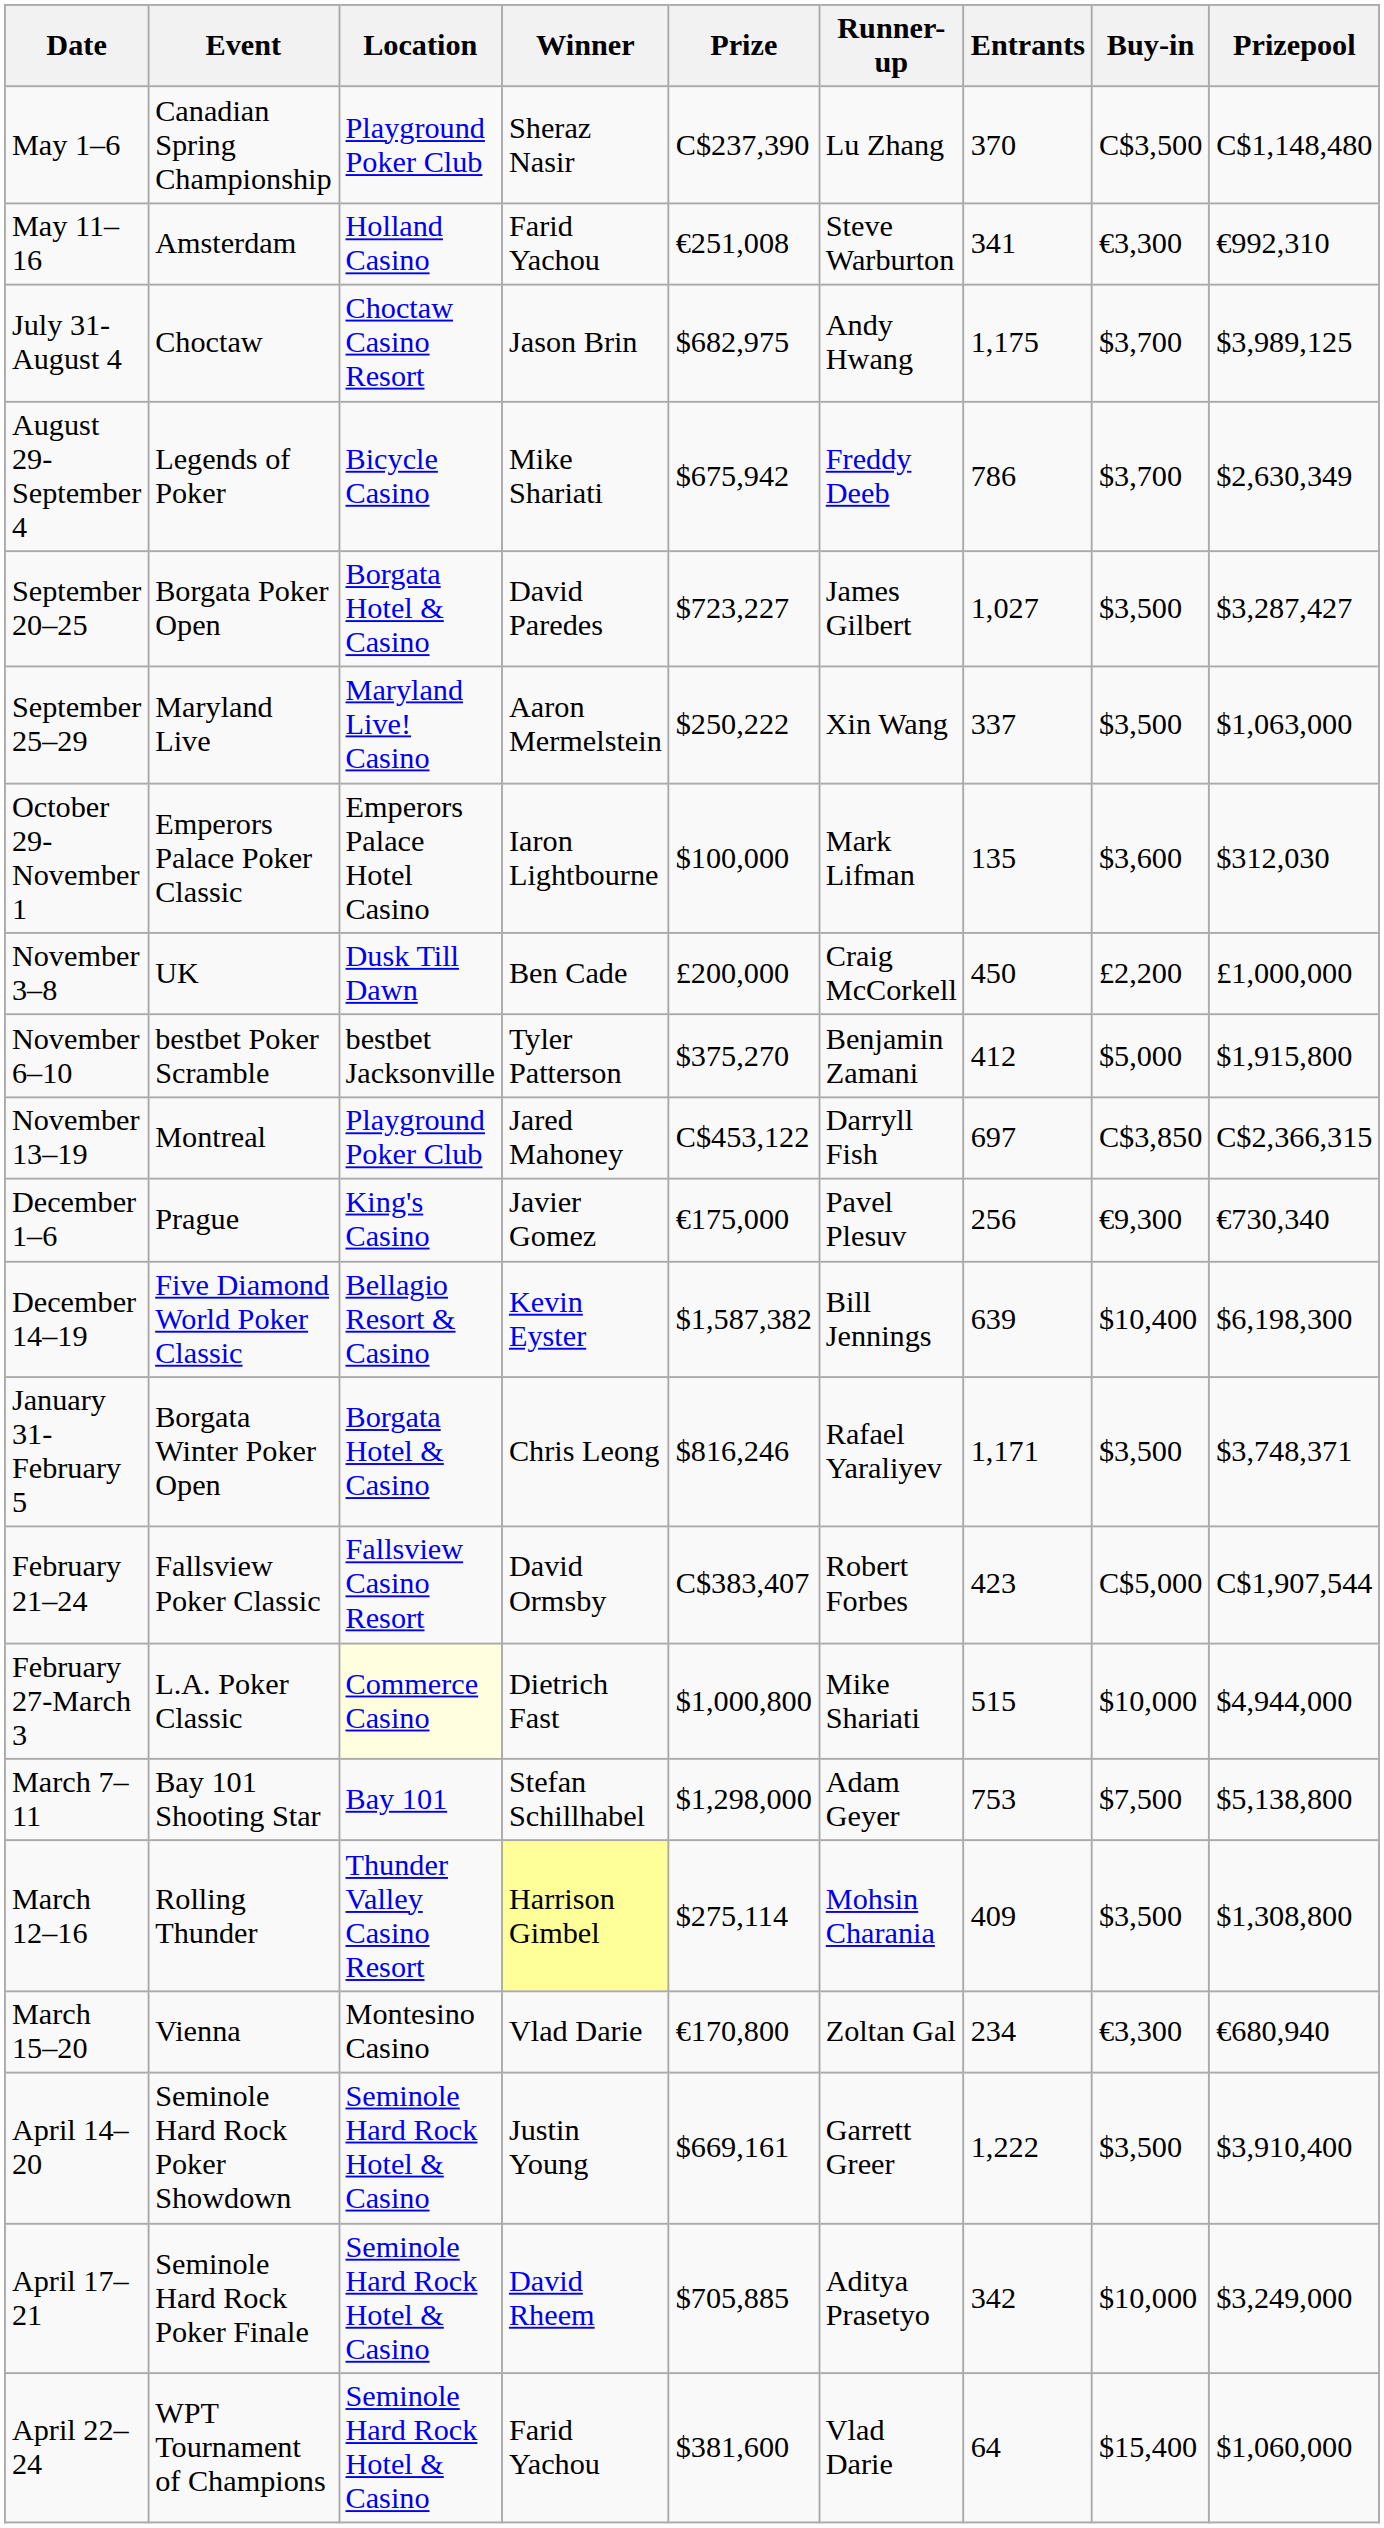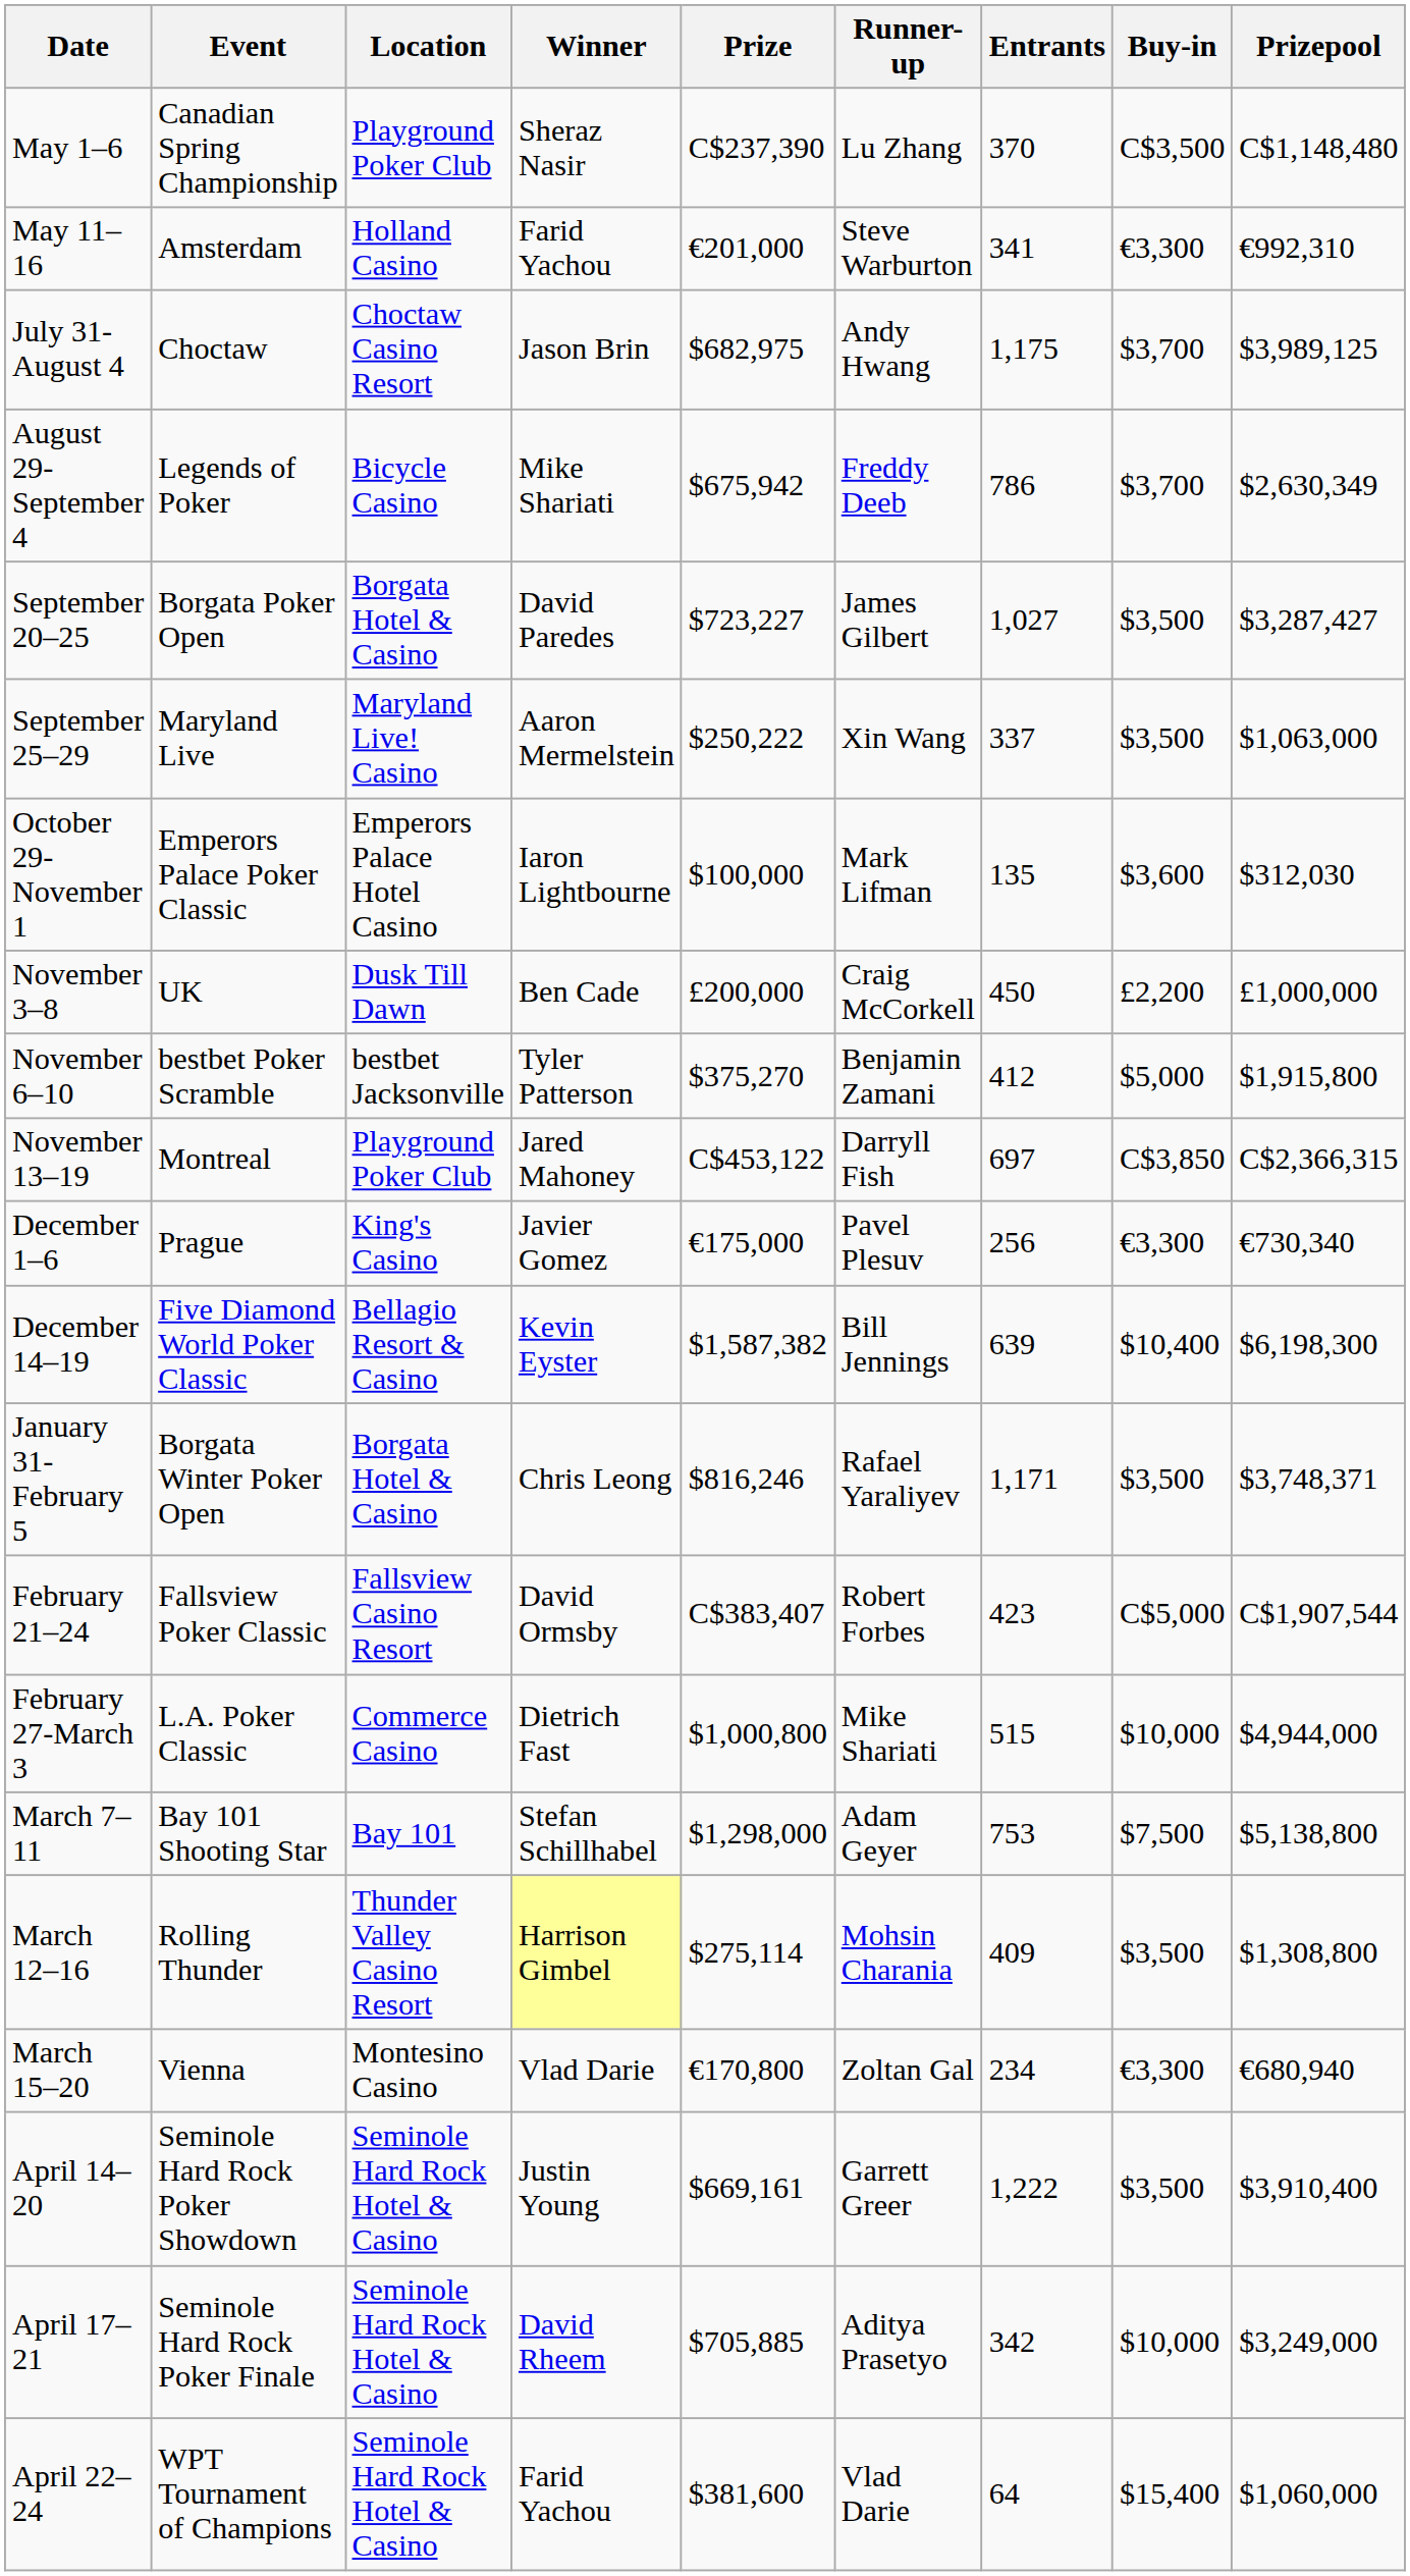May 11–16 | Prize: €251,008 -> €201,000
December 1–6 | Buy-in: €9,300 -> €3,300
February 27-March 3 | Location: lightyellow background -> no background
